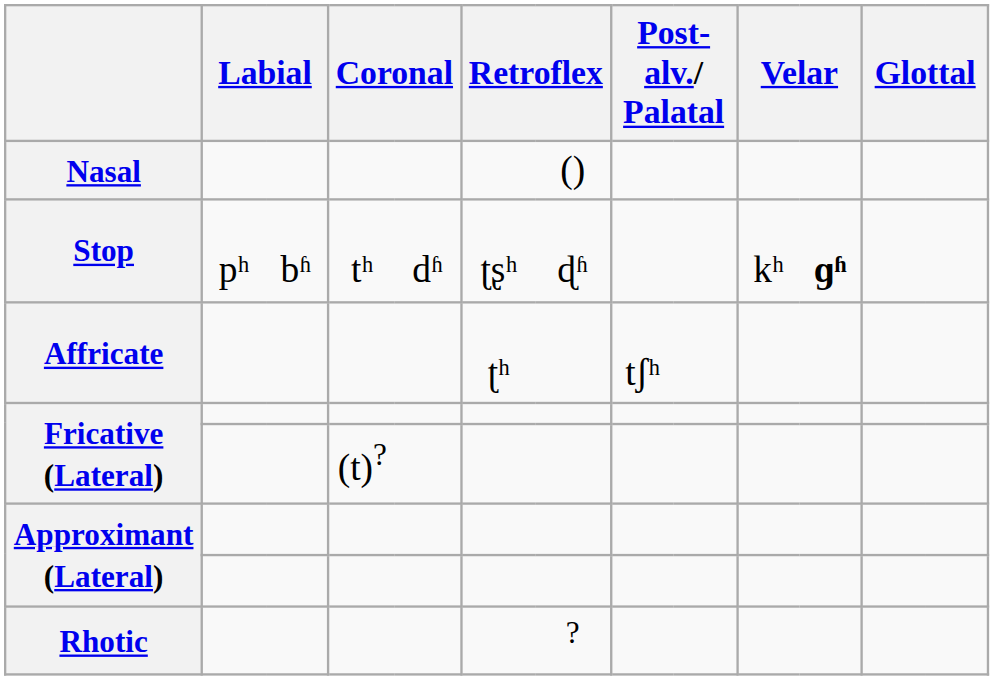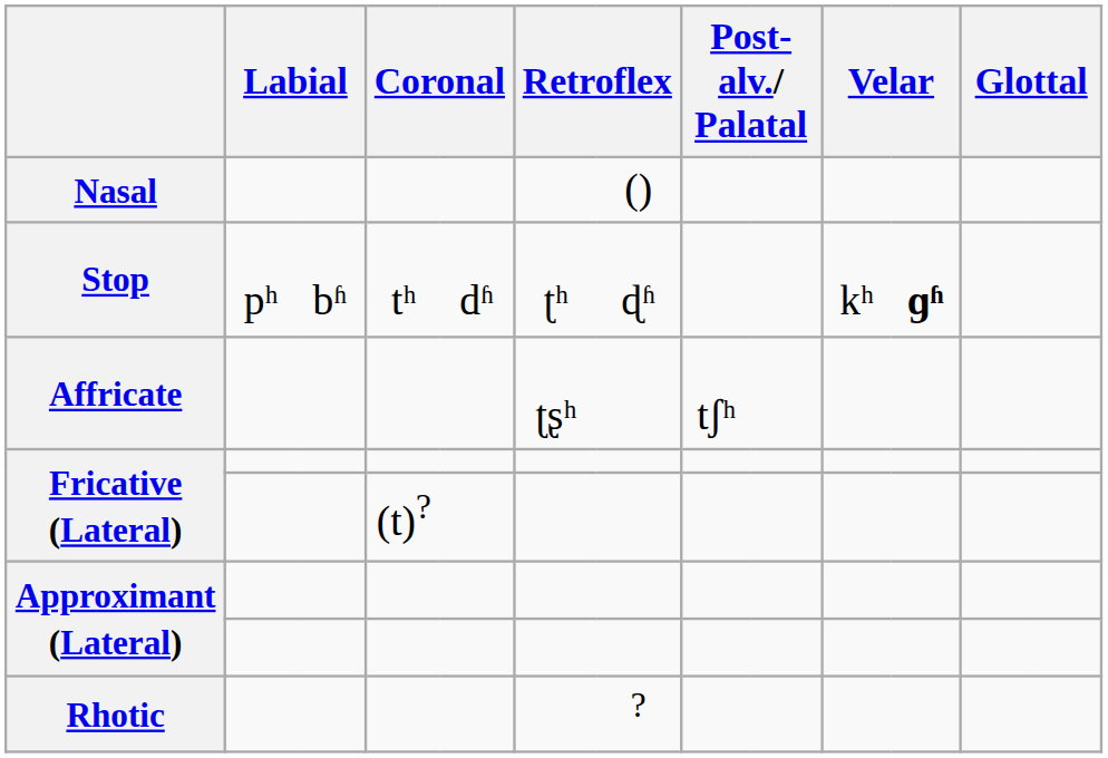Stop | column 6: ʈʂʰ -> ʈʰ
Affricate | column 6: ʈʰ -> ʈʂʰ
